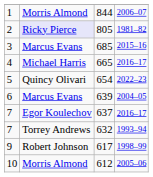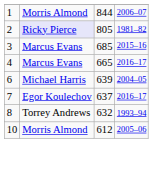665 | column 2: Michael Harris -> Marcus Evans
- row: 5 | Quincy Olivari | 654 | 2022–23
639 | column 2: Marcus Evans -> Michael Harris
632 | column 1: 7 -> 8
- row: 9 | Robert Johnson | 617 | 1998–99
